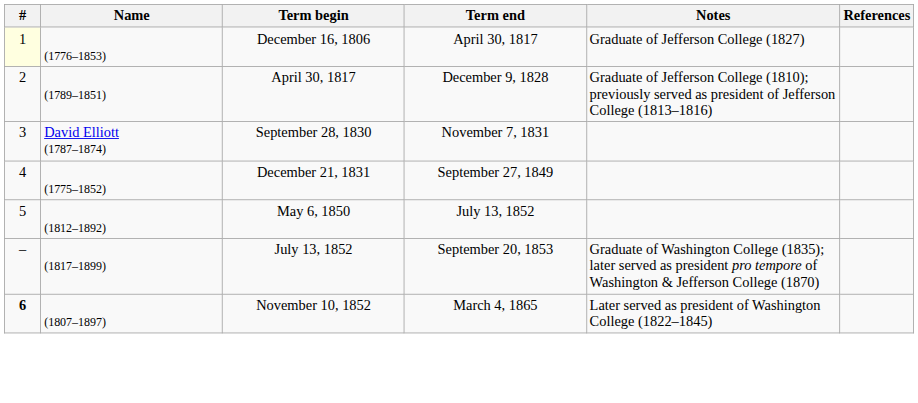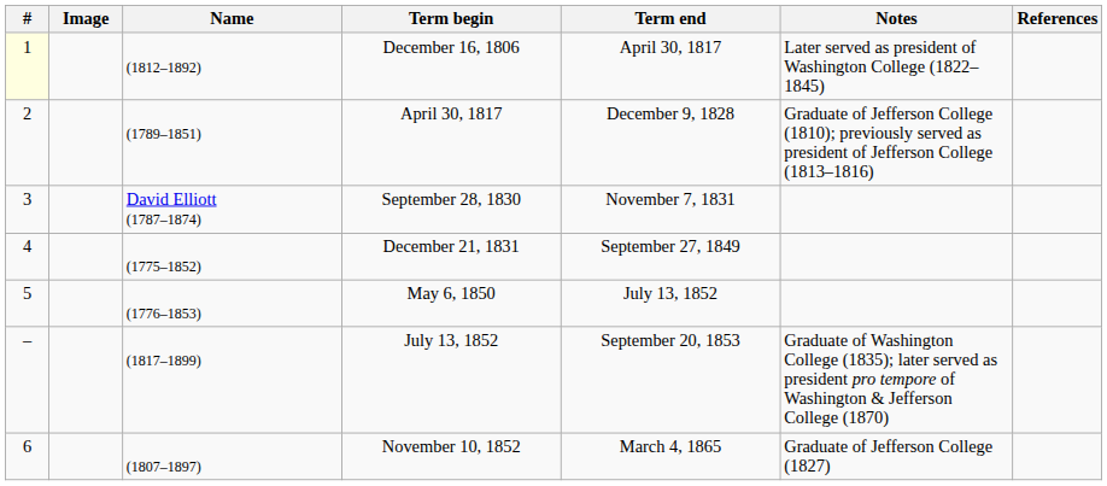+ column: Image
December 16, 1806 | Name: (1776–1853) -> (1812–1892)
December 16, 1806 | Notes: Graduate of Jefferson College (1827) -> Later served as president of Washington College (1822–1845)
May 6, 1850 | Name: (1812–1892) -> (1776–1853)
November 10, 1852 | #: bold -> normal
November 10, 1852 | Notes: Later served as president of Washington College (1822–1845) -> Graduate of Jefferson College (1827)
